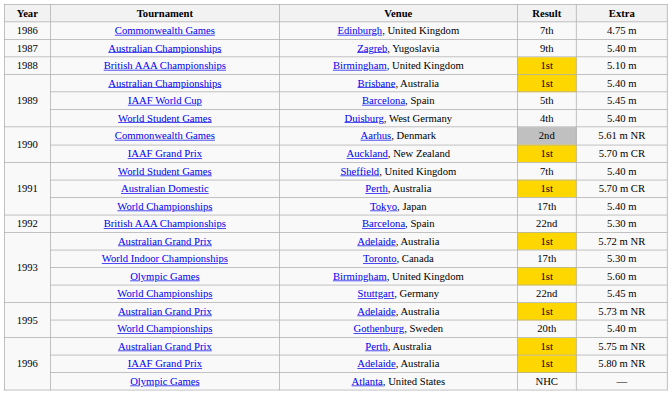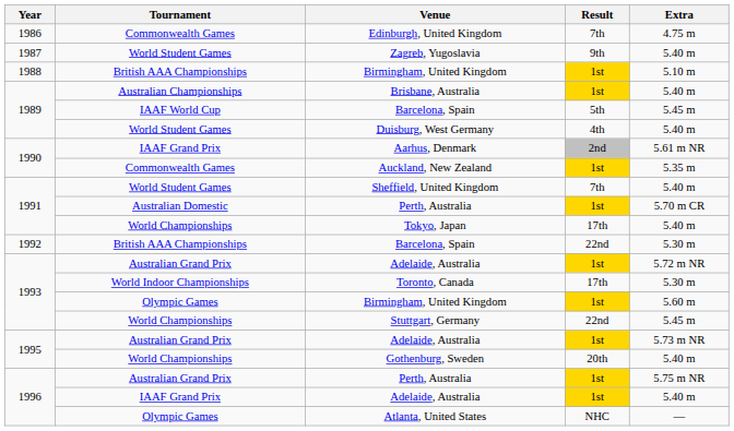Zagreb, Yugoslavia | Tournament: Australian Championships -> World Student Games
Aarhus, Denmark | Tournament: Commonwealth Games -> IAAF Grand Prix
Auckland, New Zealand | Tournament: IAAF Grand Prix -> Commonwealth Games
Auckland, New Zealand | Extra: 5.70 m CR -> 5.35 m
1996 / Adelaide, Australia | Extra: 5.80 m NR -> 5.40 m
